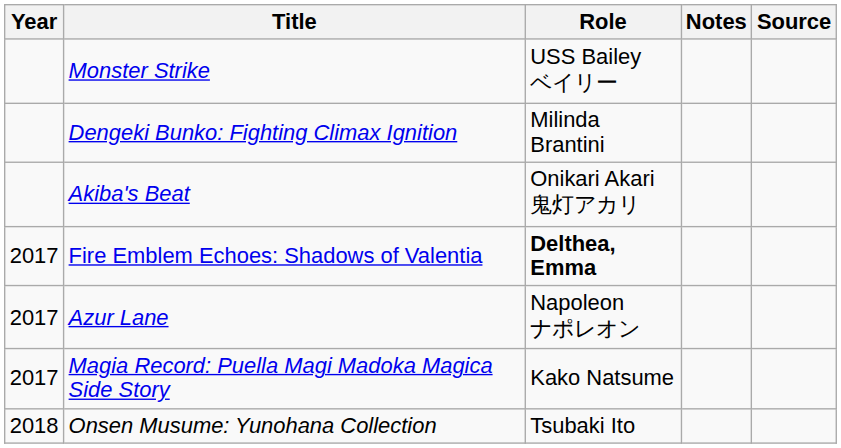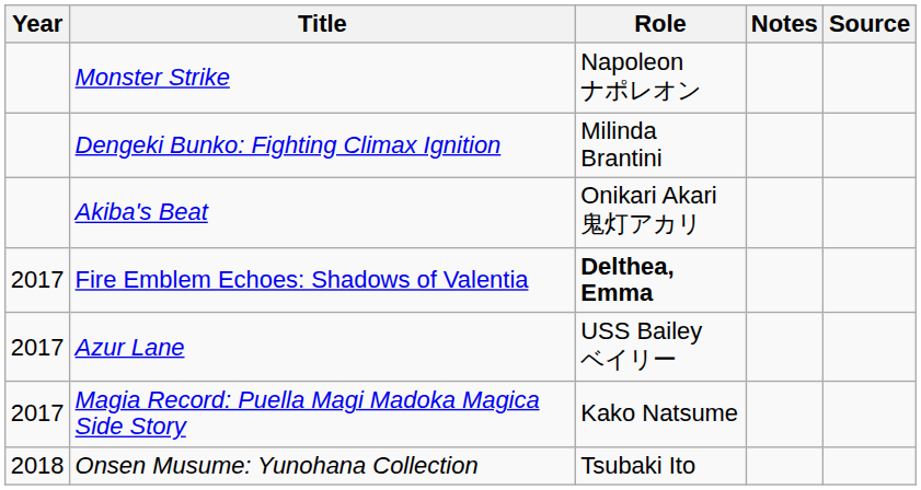Monster Strike | Role: USS Bailey ベイリー -> Napoleon ナポレオン
Azur Lane | Role: Napoleon ナポレオン -> USS Bailey ベイリー
